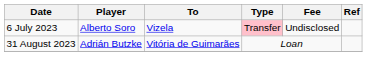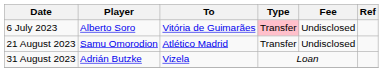6 July 2023 | To: Vizela -> Vitória de Guimarães
+ row: 21 August 2023 | Samu Omorodion | Atlético Madrid | Transfer | Undisclosed
31 August 2023 | To: Vitória de Guimarães -> Vizela
